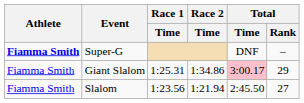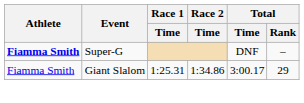Giant Slalom | Total / Time: pink background -> no background
- row: Fiamma Smith | Slalom | 1:23.56 | 1:21.94 | 2:45.50 | 27
